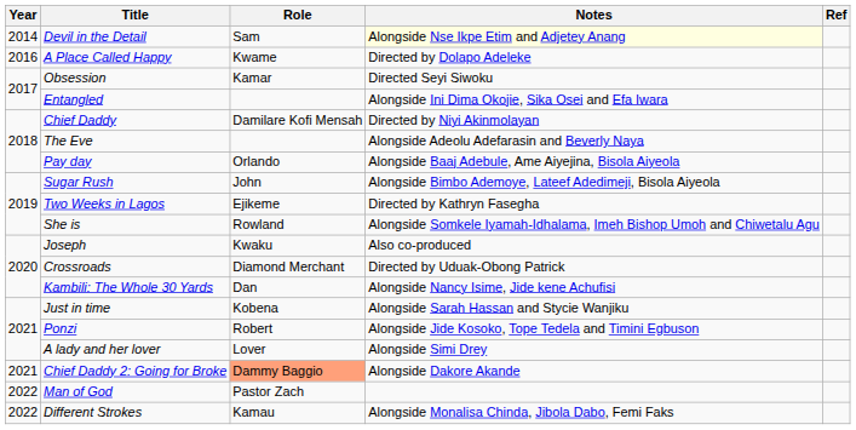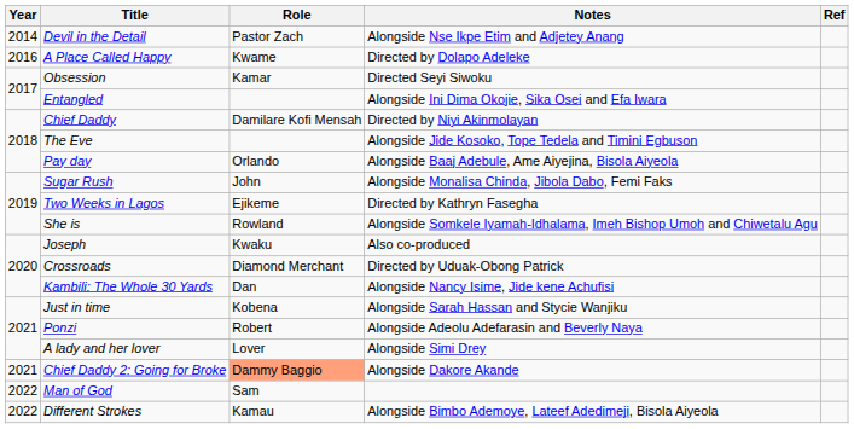Devil in the Detail | Role: Sam -> Pastor Zach
Devil in the Detail | Notes: lightyellow background -> no background
The Eve | Notes: Alongside Adeolu Adefarasin and Beverly Naya -> Alongside Jide Kosoko, Tope Tedela and Timini Egbuson
Sugar Rush | Notes: Alongside Bimbo Ademoye, Lateef Adedimeji, Bisola Aiyeola -> Alongside Monalisa Chinda, Jibola Dabo, Femi Faks
Ponzi | Notes: Alongside Jide Kosoko, Tope Tedela and Timini Egbuson -> Alongside Adeolu Adefarasin and Beverly Naya
Man of God | Role: Pastor Zach -> Sam
Different Strokes | Notes: Alongside Monalisa Chinda, Jibola Dabo, Femi Faks -> Alongside Bimbo Ademoye, Lateef Adedimeji, Bisola Aiyeola
